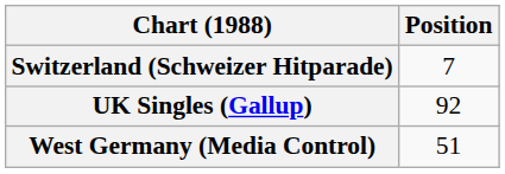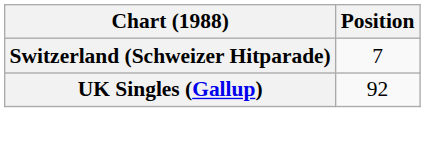- row: West Germany (Media Control) | 51
